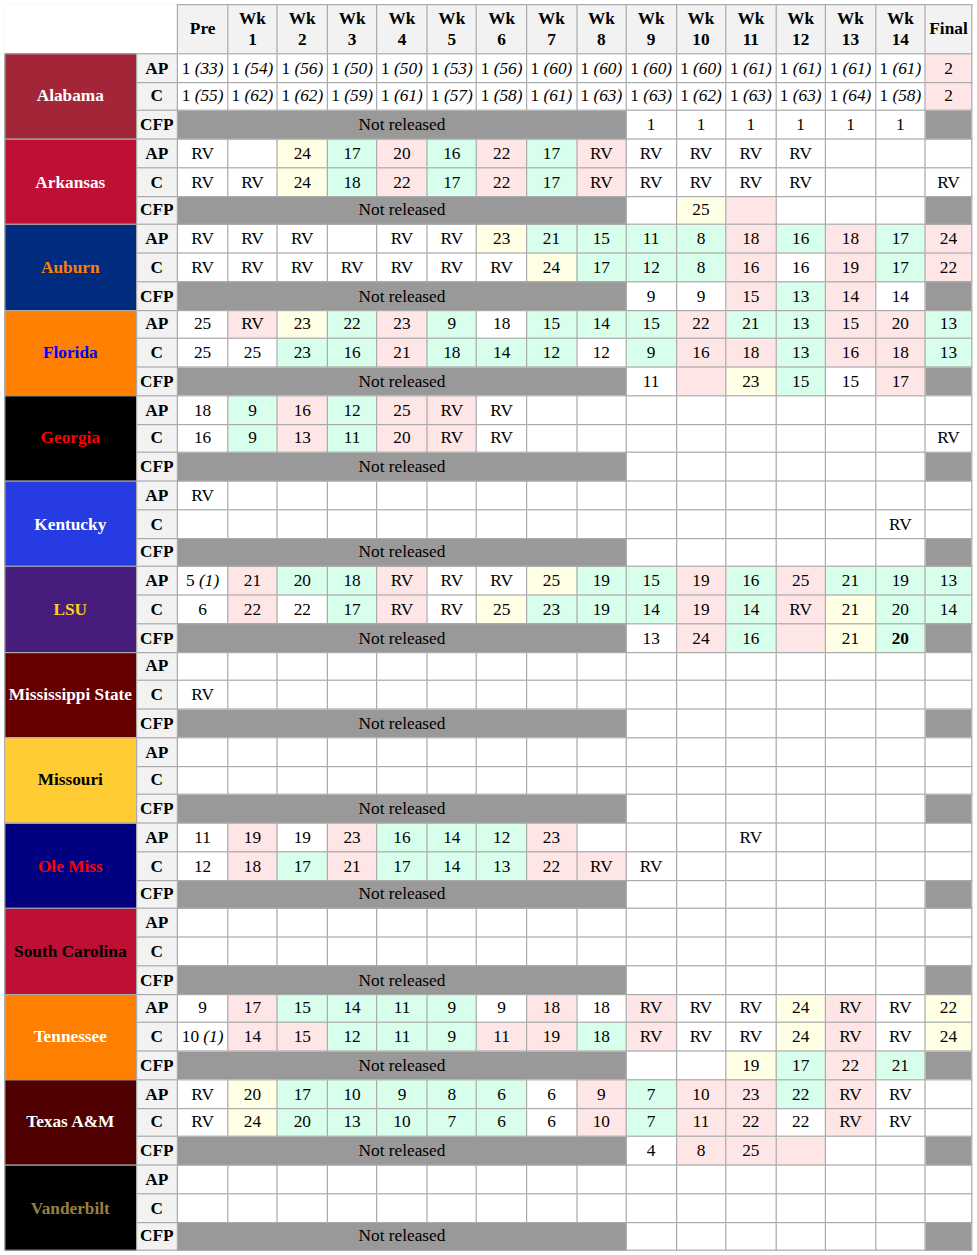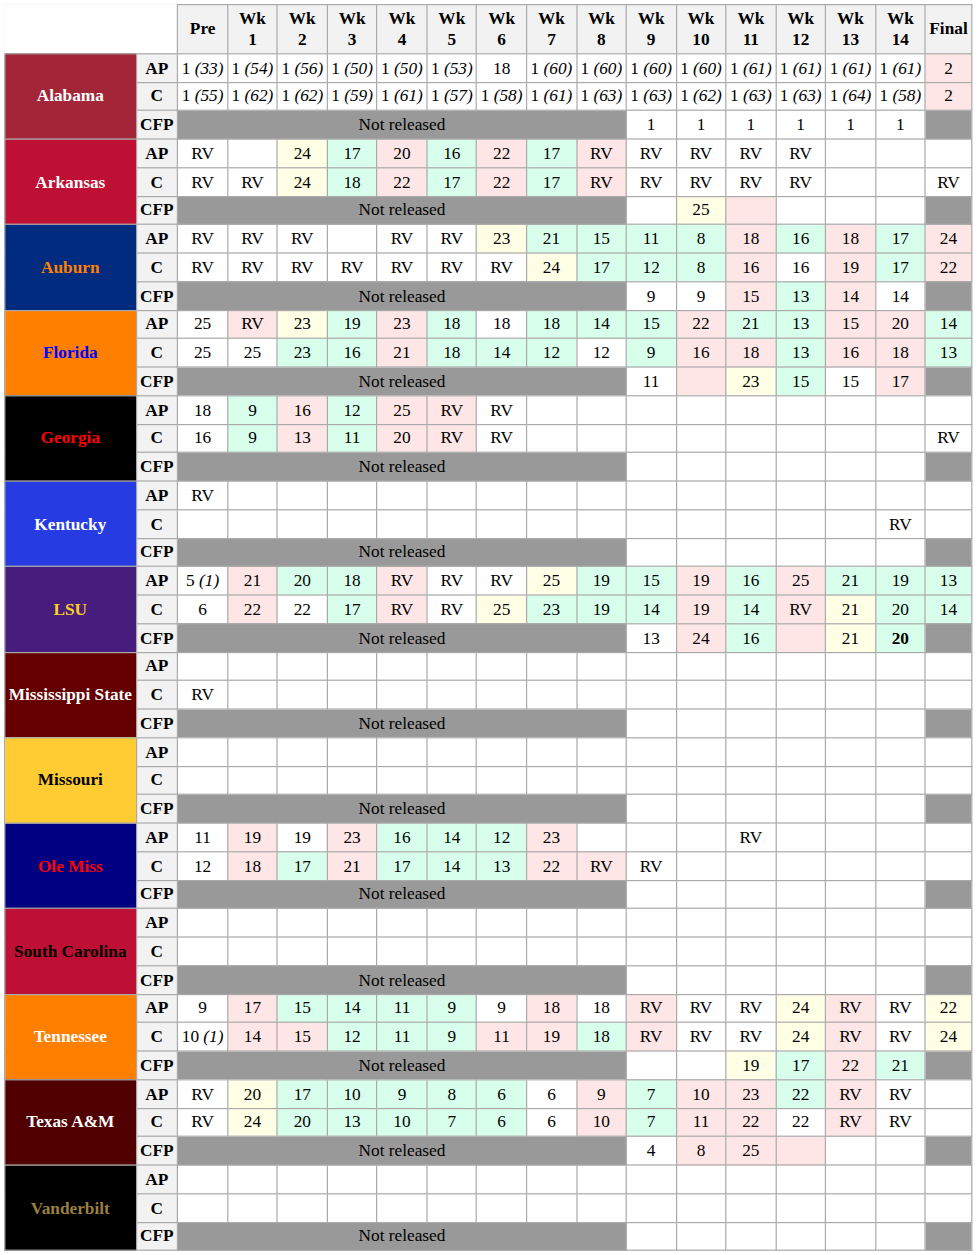1 (54) | Wk 6: 1 (56) -> 18
Florida / RV | Wk 3: 22 -> 19
Florida / RV | Wk 5: 9 -> 18
Florida / RV | Wk 7: 15 -> 18
Florida / RV | Final: 13 -> 14
